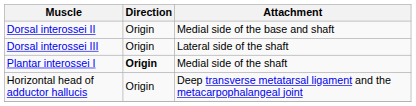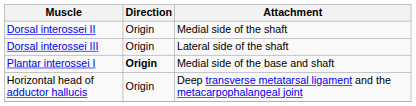Dorsal interossei II | Attachment: Medial side of the base and shaft -> Medial side of the shaft
Plantar interossei I | Attachment: Medial side of the shaft -> Medial side of the base and shaft
